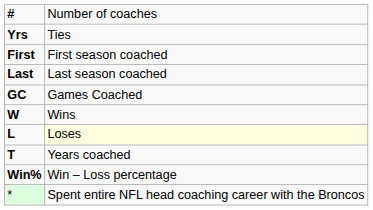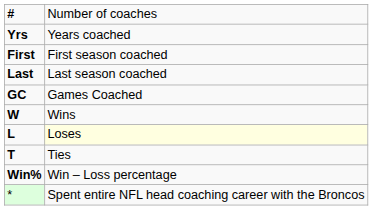Yrs | column 2: Ties -> Years coached
T | column 2: Years coached -> Ties
